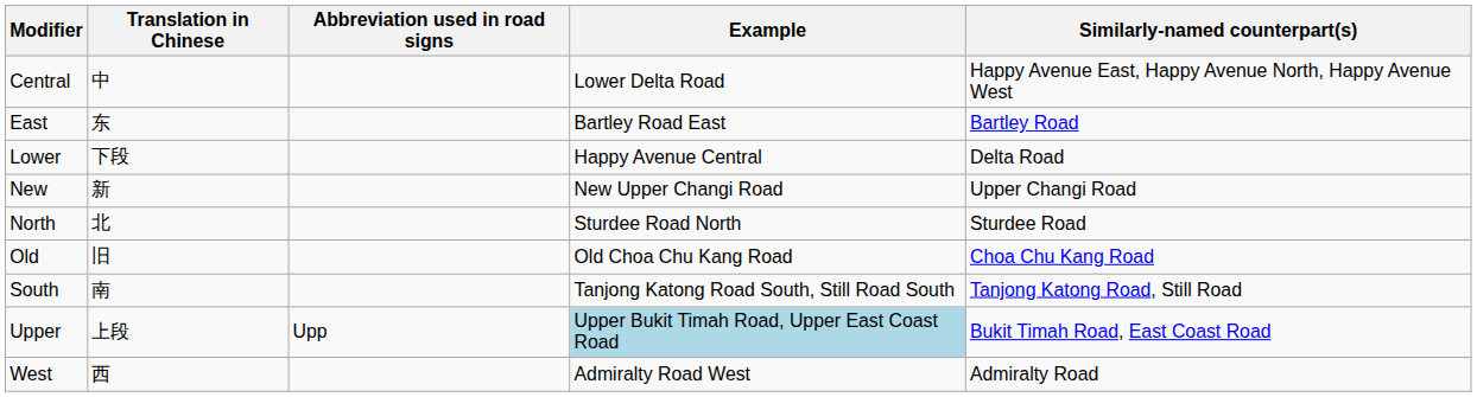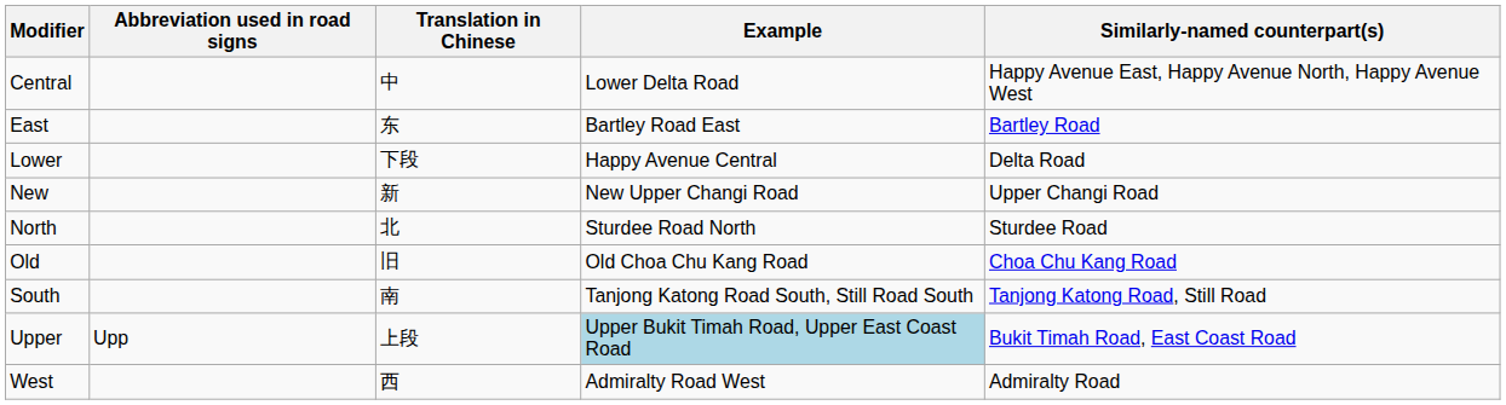columns swapped: Abbreviation used in road signs <-> Translation in Chinese
